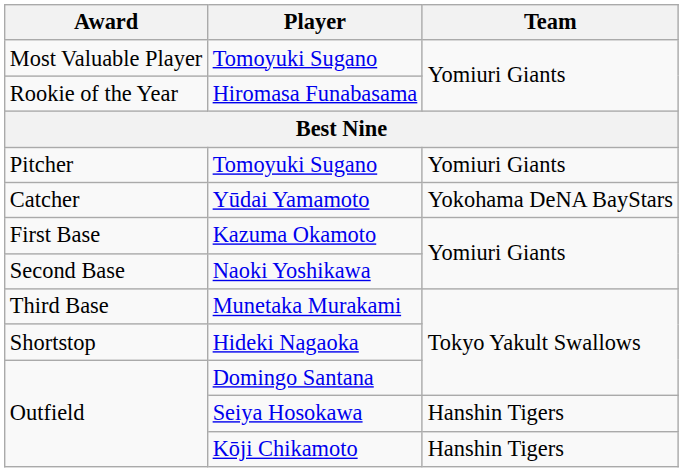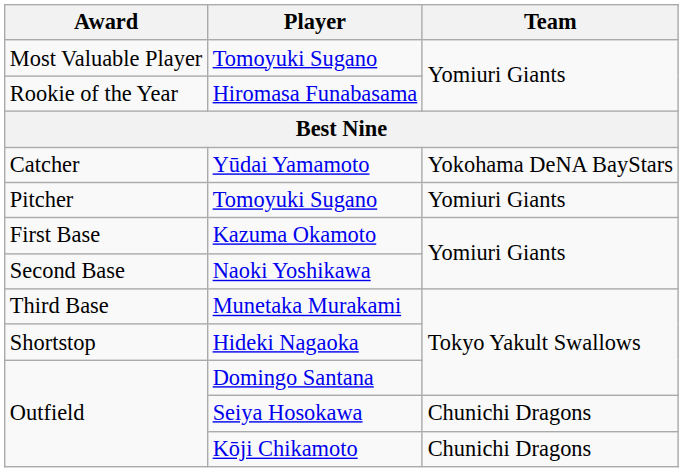rows swapped: Pitcher / Tomoyuki Sugano <-> Yūdai Yamamoto
Seiya Hosokawa | Team: Hanshin Tigers -> Chunichi Dragons
Kōji Chikamoto | Team: Hanshin Tigers -> Chunichi Dragons
